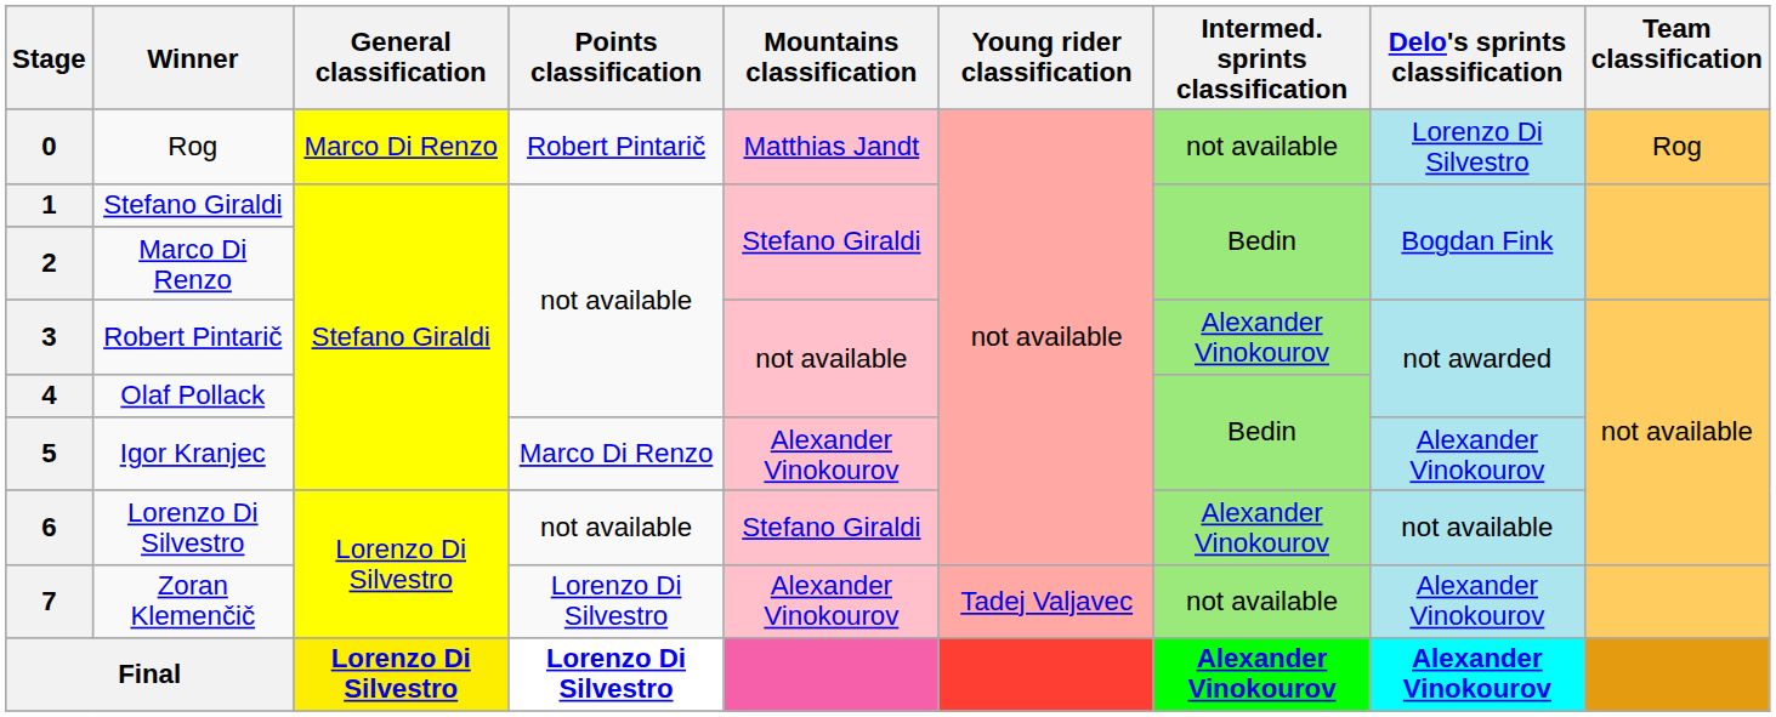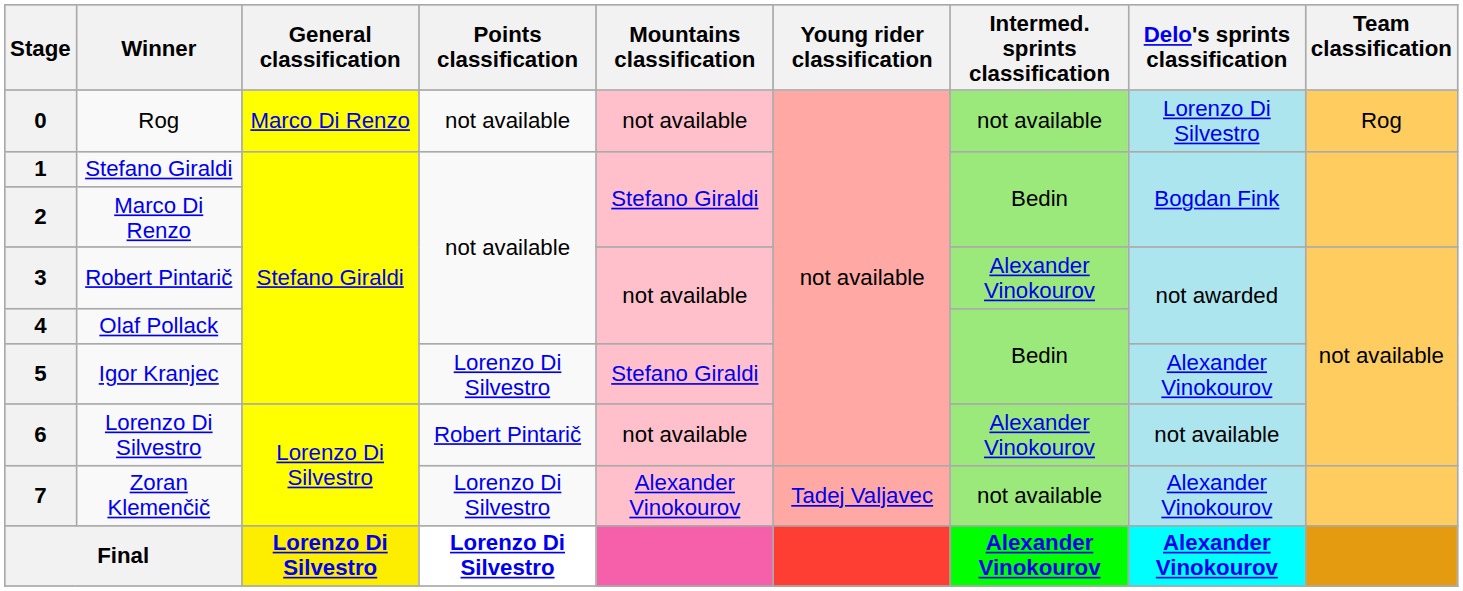0 | Points classification: Robert Pintarič -> not available
0 | Mountains classification: Matthias Jandt -> not available
5 | Points classification: Marco Di Renzo -> Lorenzo Di Silvestro
5 | Mountains classification: Alexander Vinokourov -> Stefano Giraldi
6 | Points classification: not available -> Robert Pintarič
6 | Mountains classification: Stefano Giraldi -> not available
